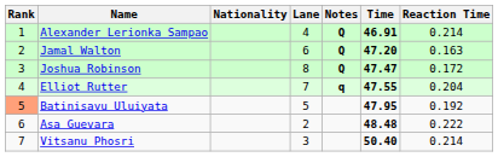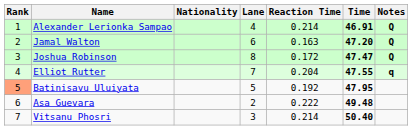columns swapped: Reaction Time <-> Notes
Asa Guevara | Time: 48.48 -> 49.48
